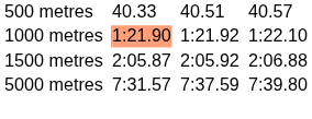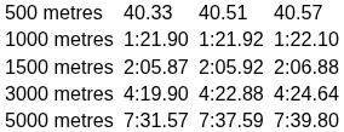1000 metres | column 3: lightsalmon background -> no background
+ row: 3000 metres | 4:19.90 | 4:22.88 | 4:24.64
